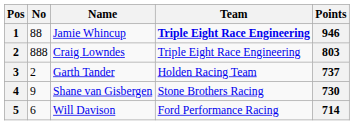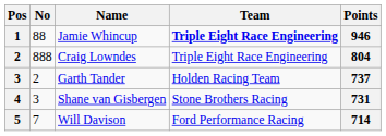Craig Lowndes | Points: 803 -> 804
Shane van Gisbergen | No: 9 -> 3
Shane van Gisbergen | Points: 730 -> 731
Will Davison | No: 6 -> 7
